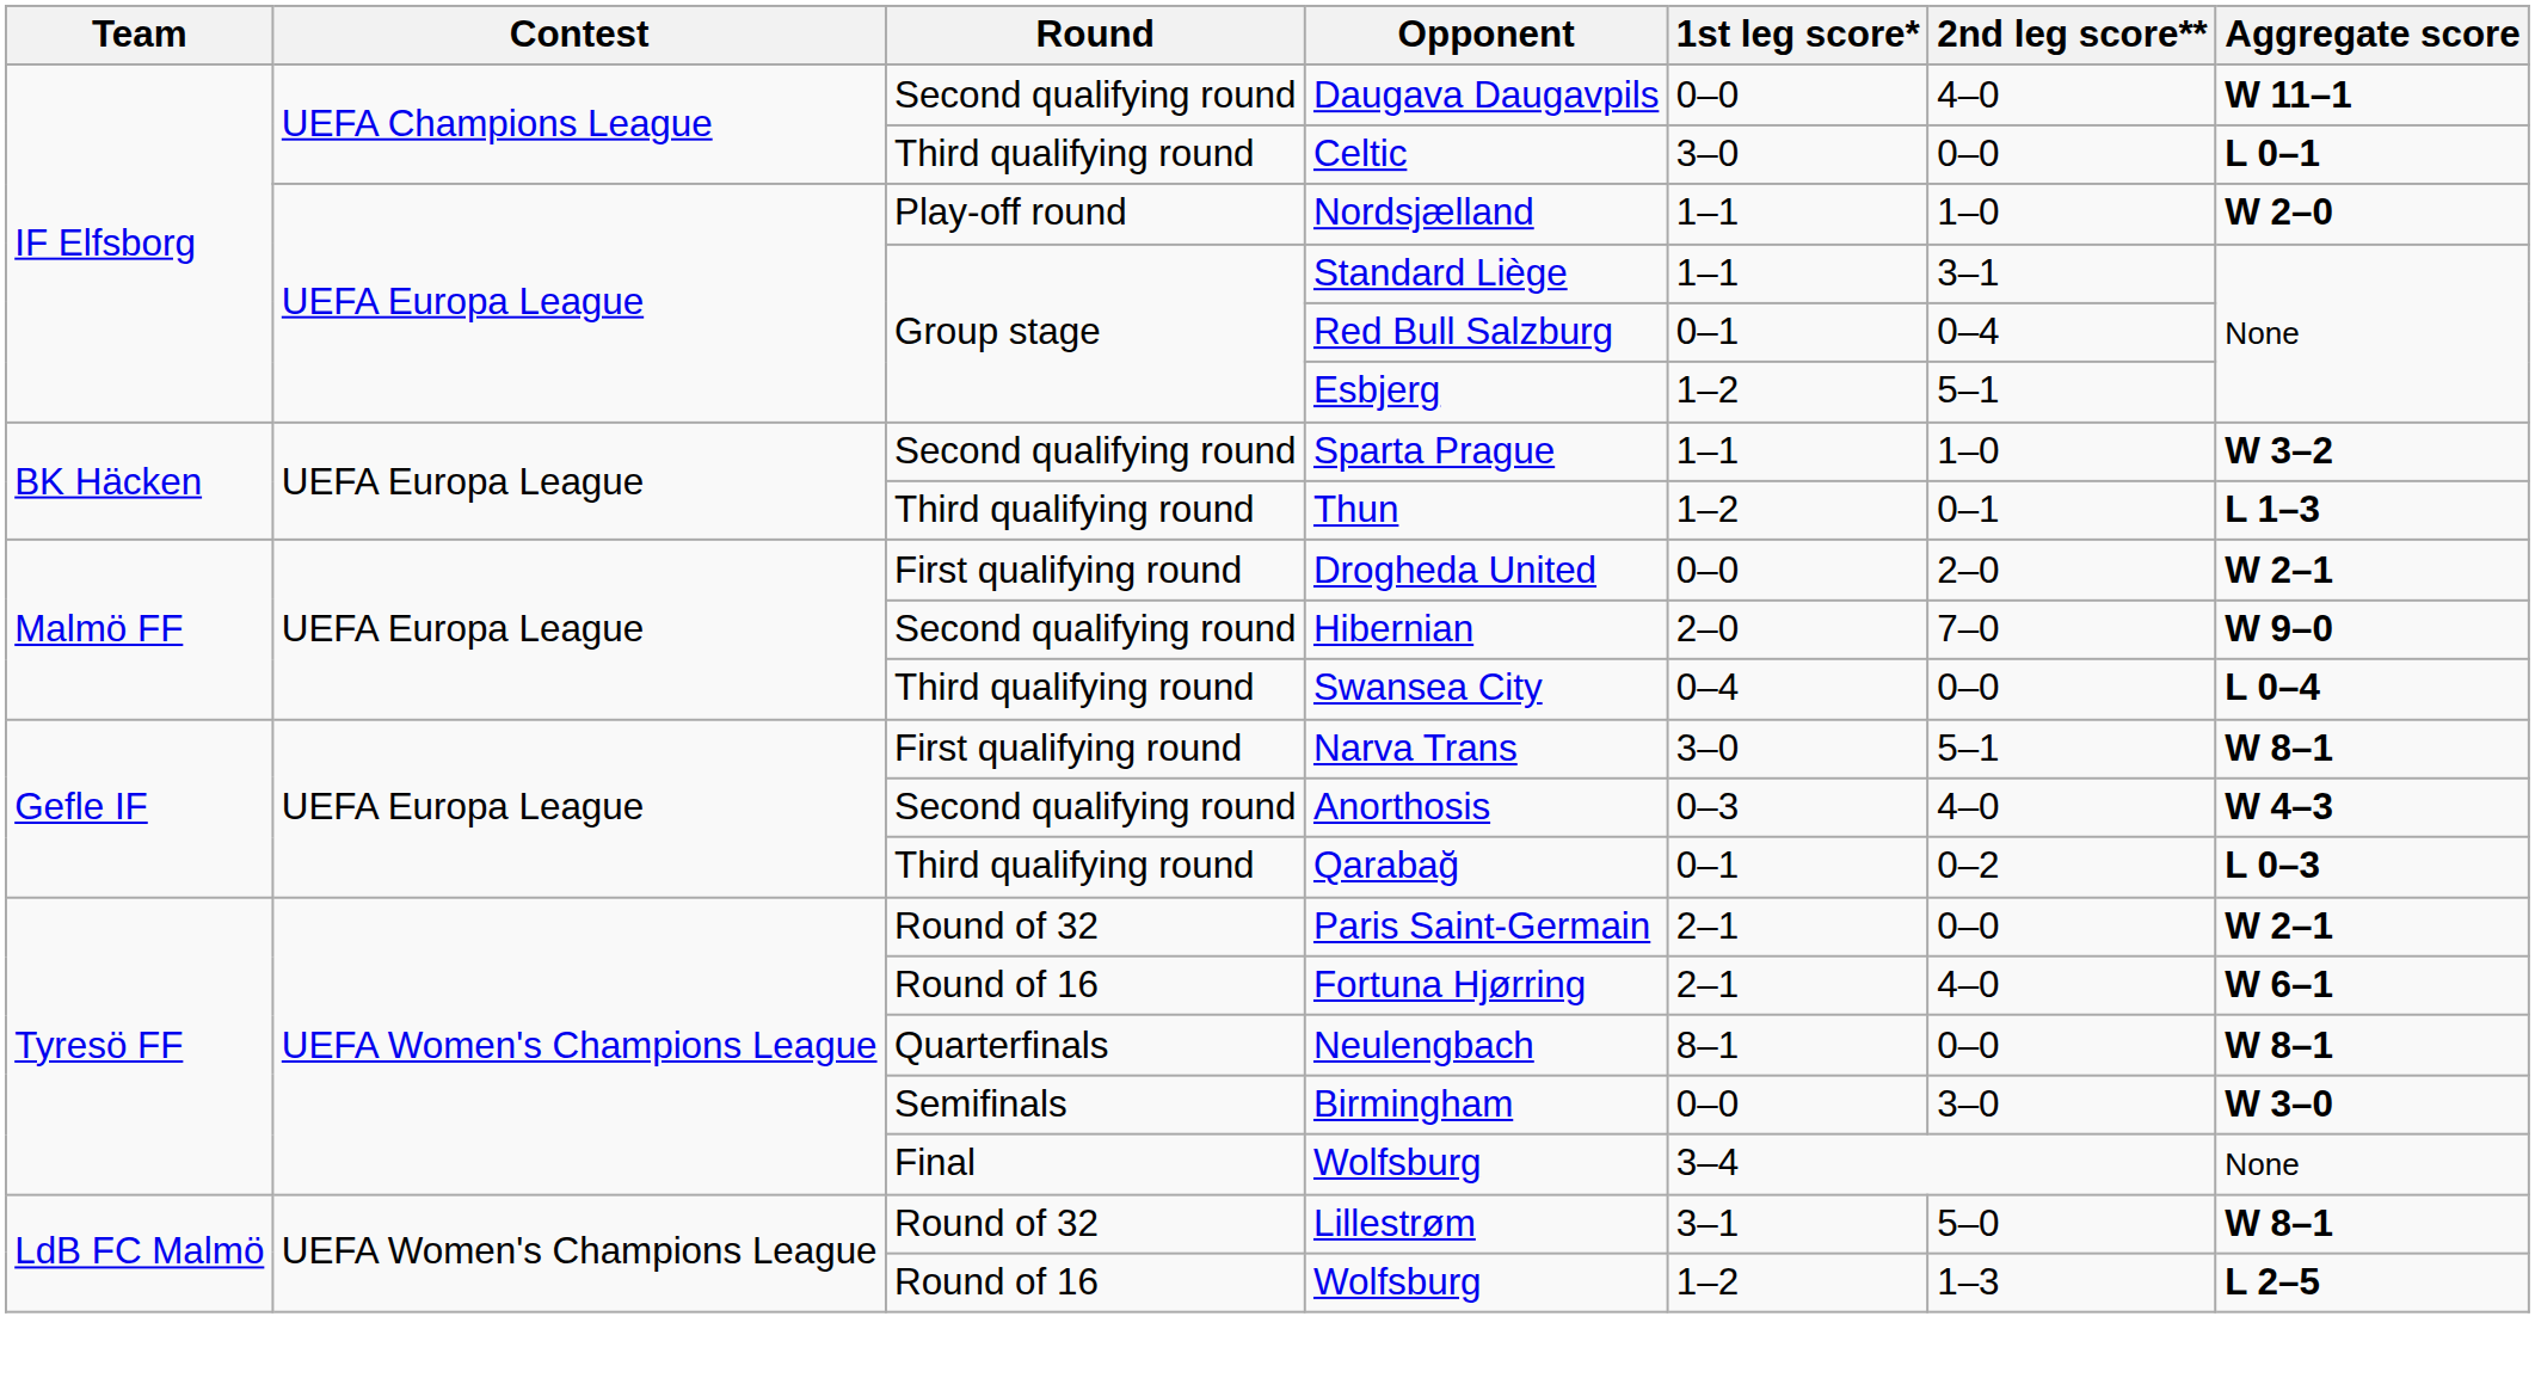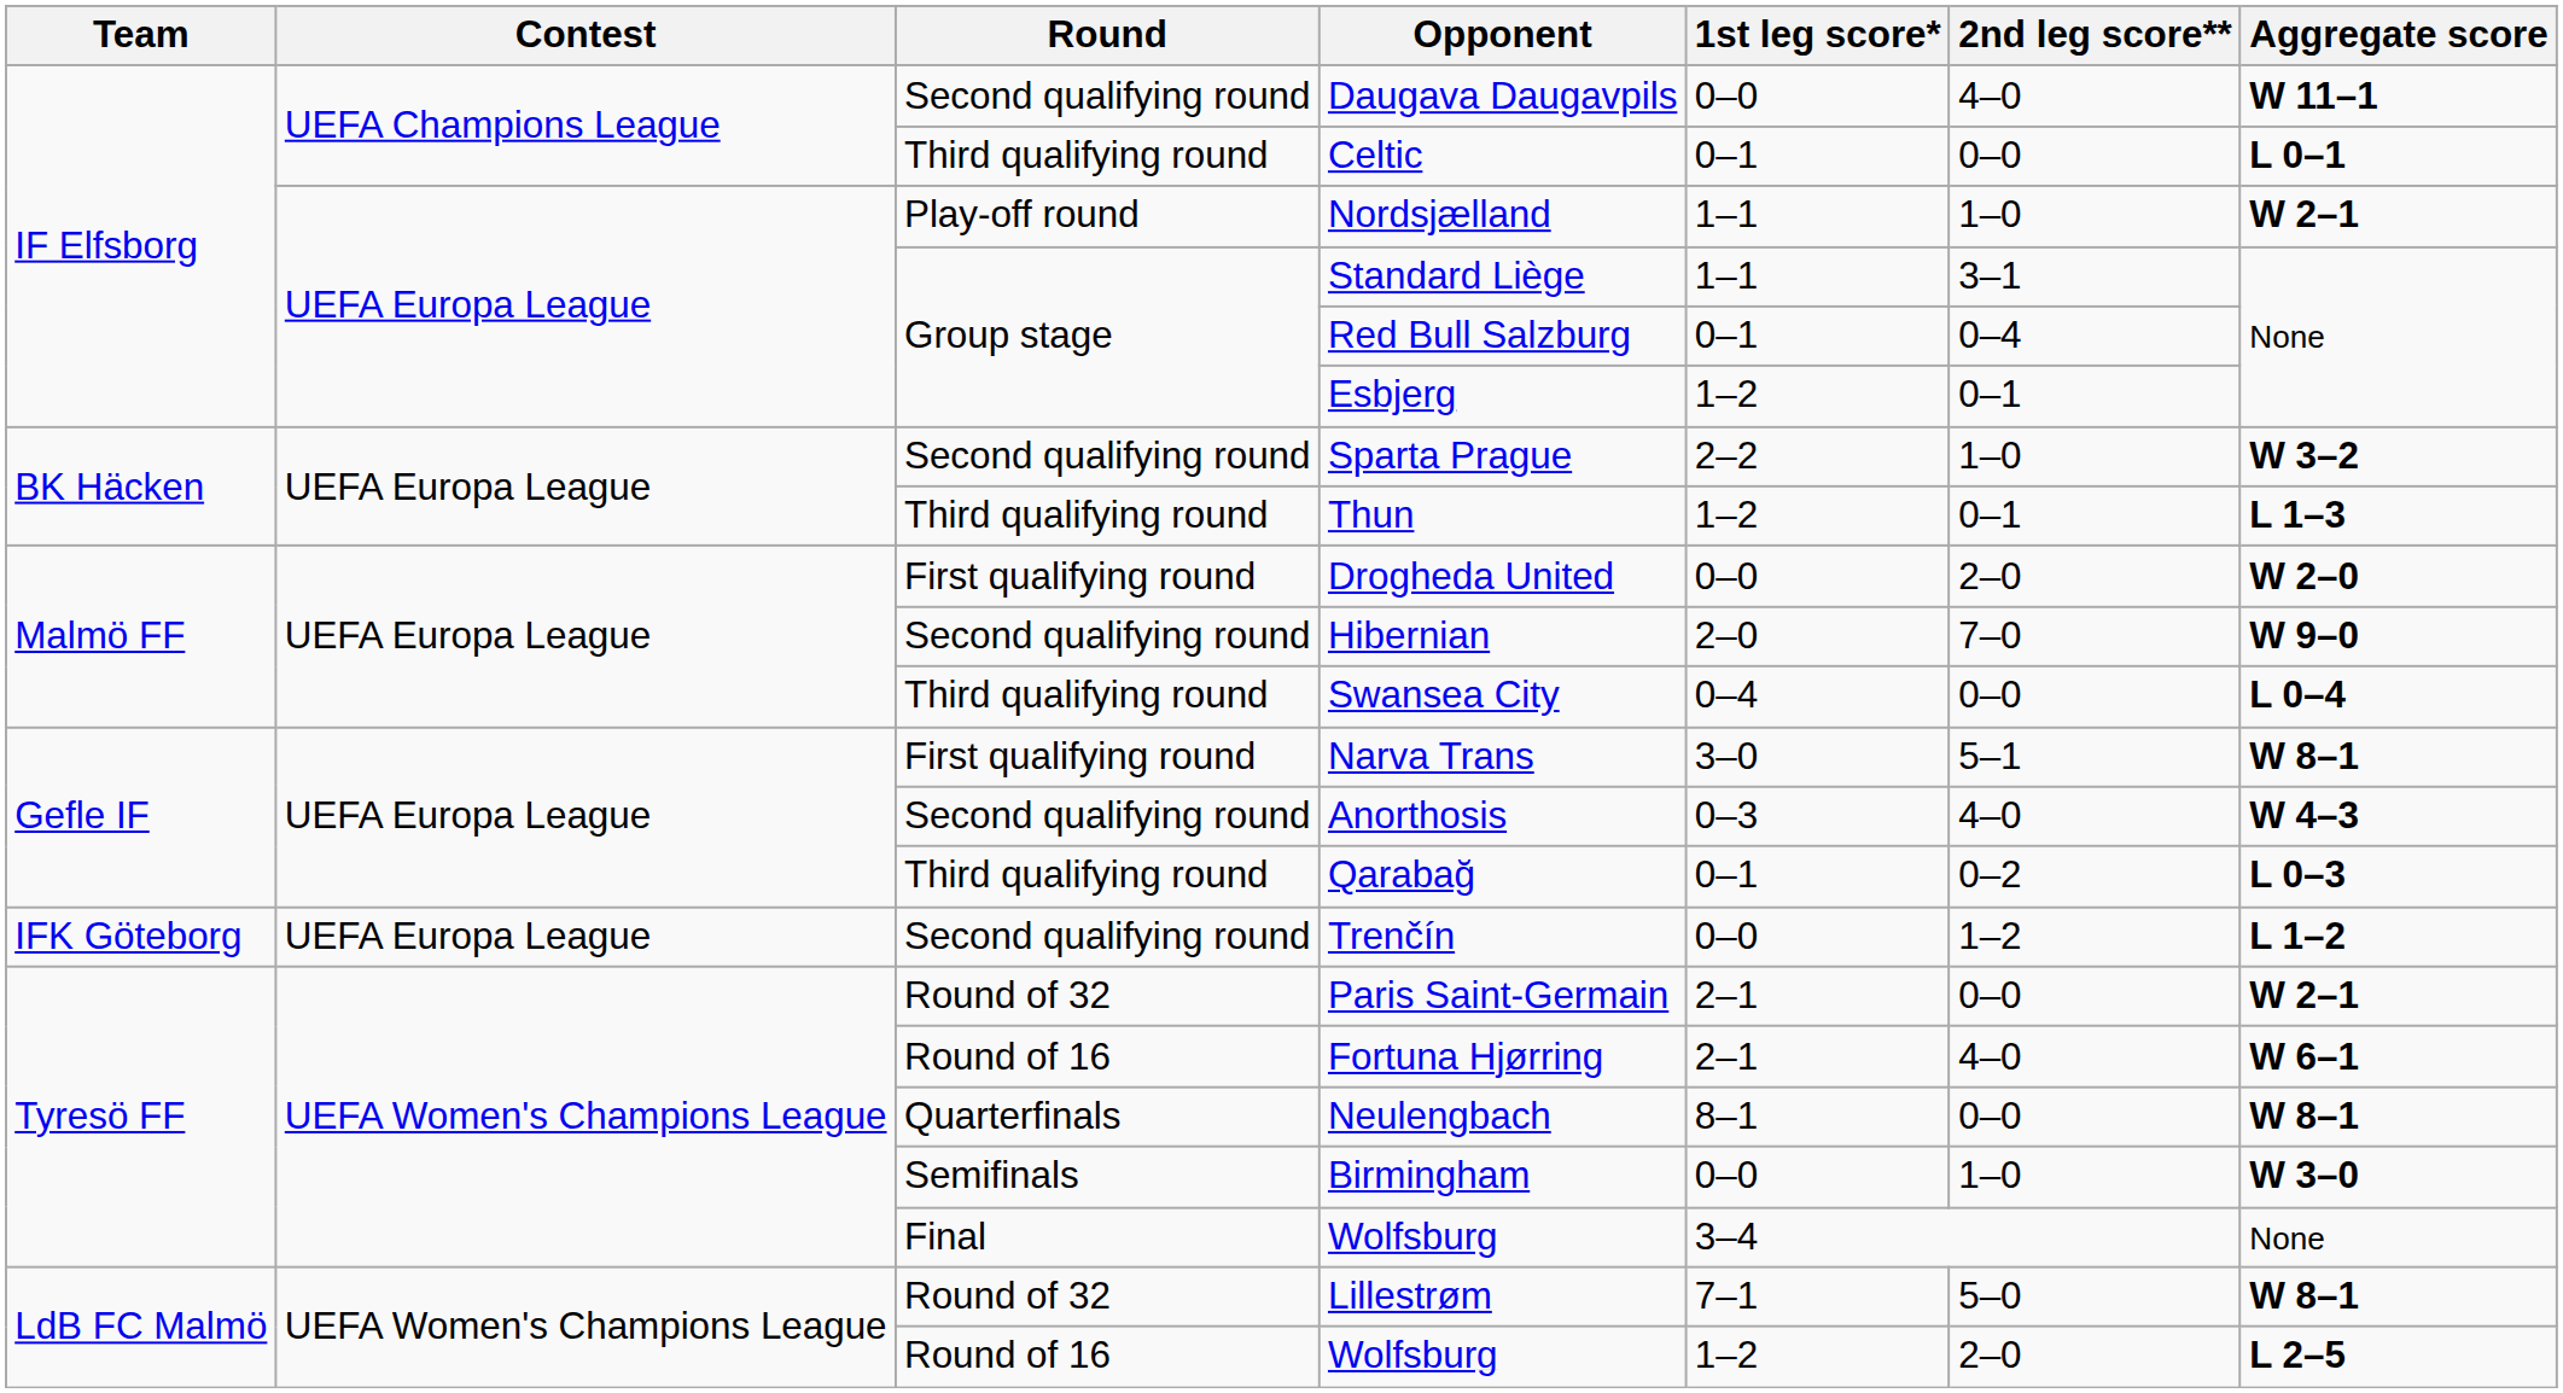Celtic | 1st leg score*: 3–0 -> 0–1
Nordsjælland | Aggregate score: W 2–0 -> W 2–1
Esbjerg | 2nd leg score**: 5–1 -> 0–1
Sparta Prague | 1st leg score*: 1–1 -> 2–2
Drogheda United | Aggregate score: W 2–1 -> W 2–0
+ row: IFK Göteborg | UEFA Europa League | Second qualifying round | Trenčín | 0–0 | 1–2 | L 1–2
Birmingham | 2nd leg score**: 3–0 -> 1–0
Lillestrøm | 1st leg score*: 3–1 -> 7–1
Round of 16 / Wolfsburg | 2nd leg score**: 1–3 -> 2–0
